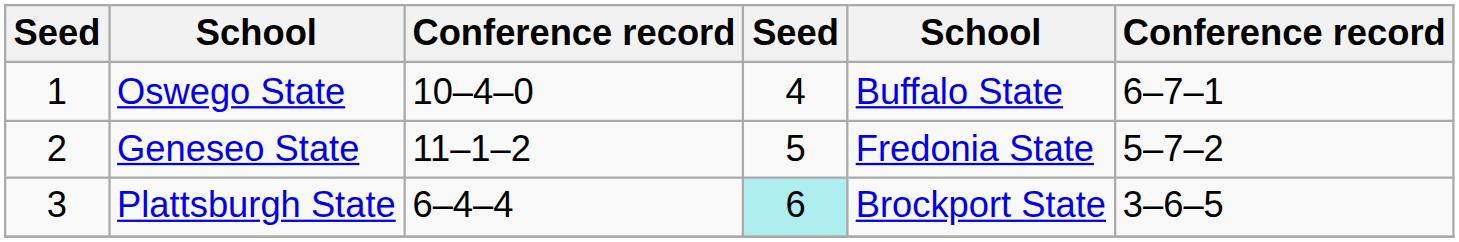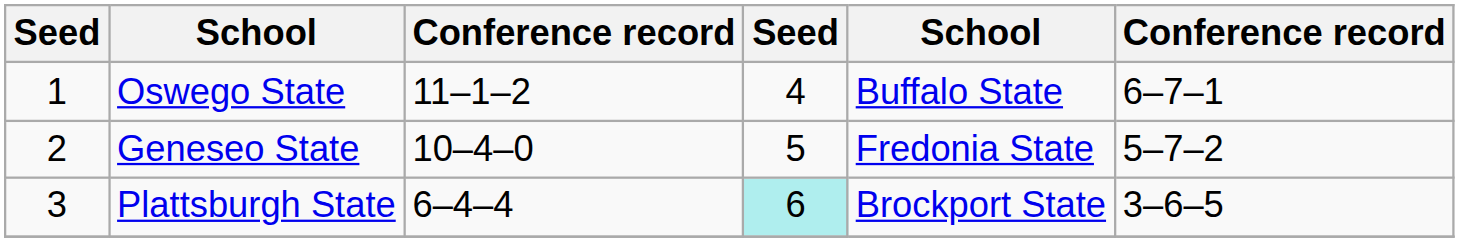Oswego State | column 3: 10–4–0 -> 11–1–2
Geneseo State | column 3: 11–1–2 -> 10–4–0
